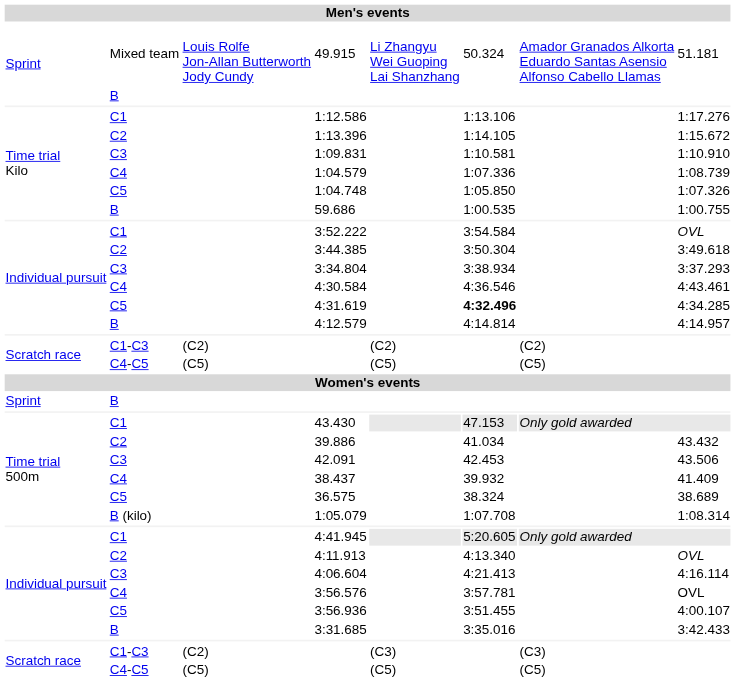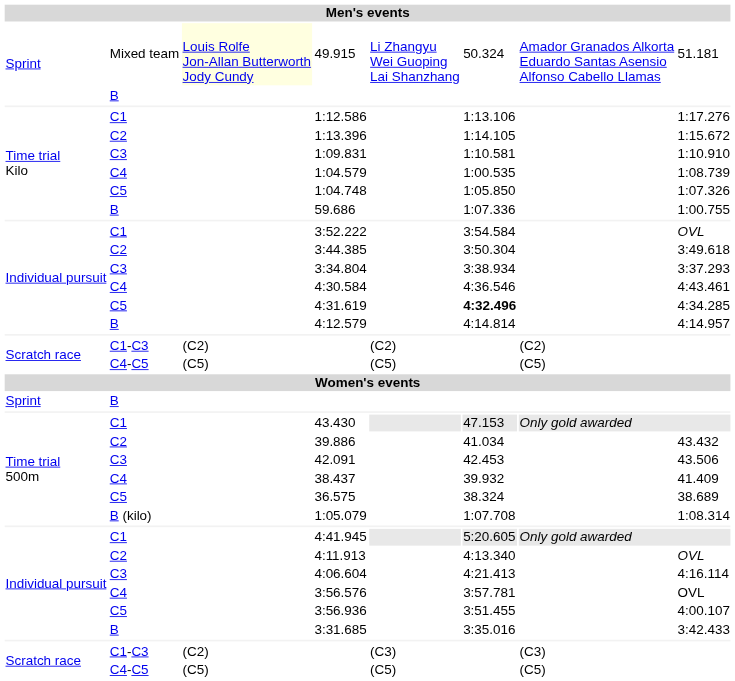49.915 | column 3: no background -> lightyellow background
1:04.579 | column 6: 1:07.336 -> 1:00.535
59.686 | column 6: 1:00.535 -> 1:07.336
